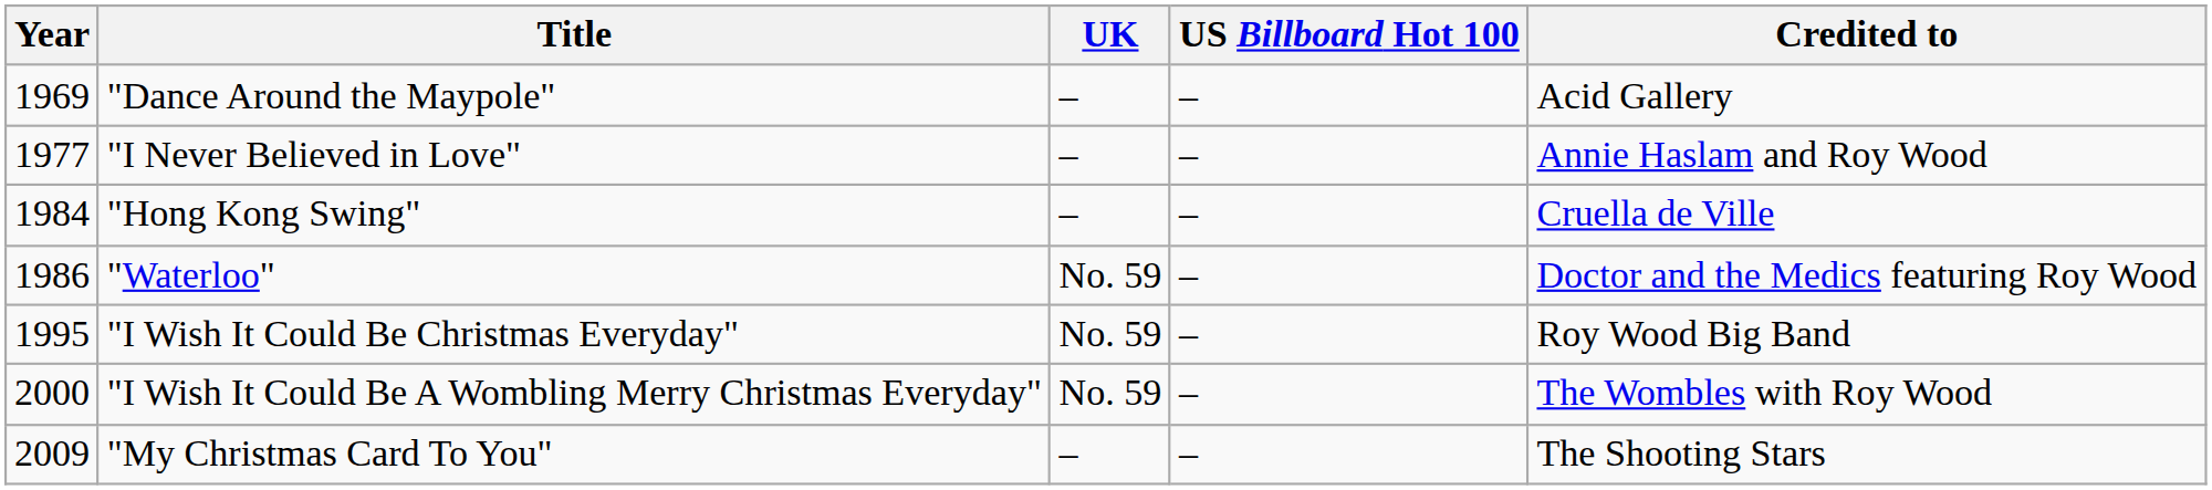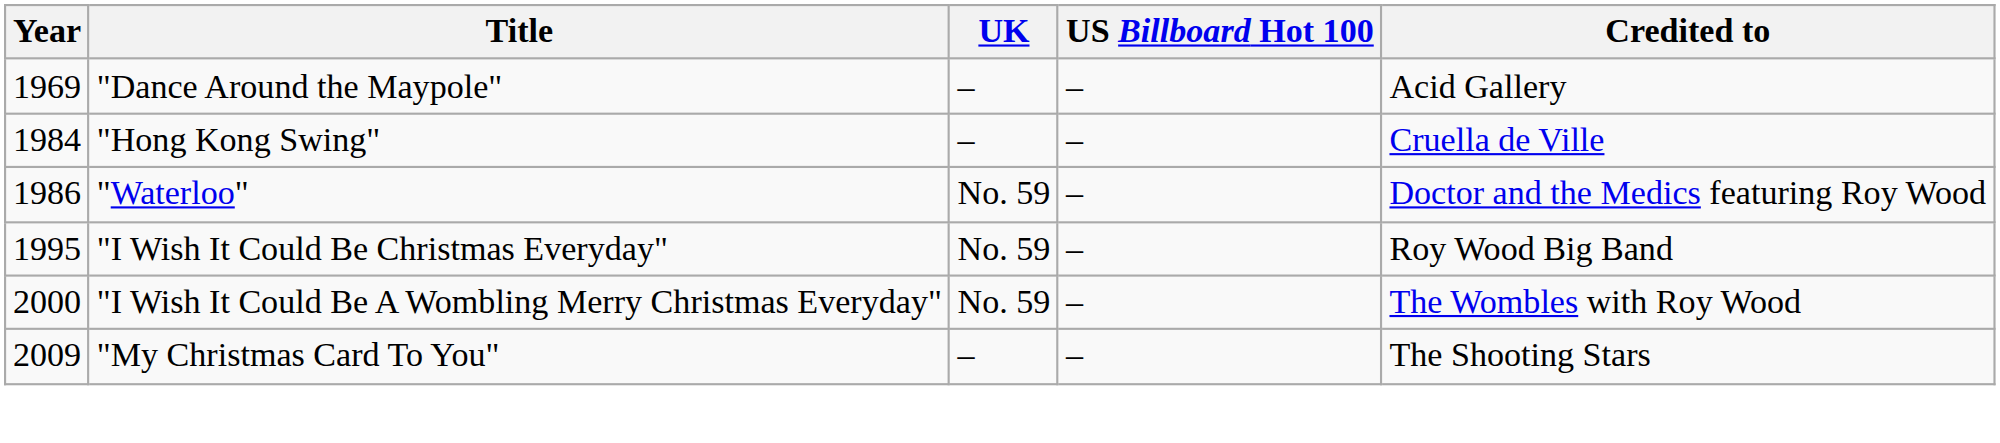- row: 1977 | "I Never Believed in Love" | – | – | Annie Haslam and Roy Wood
